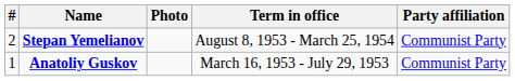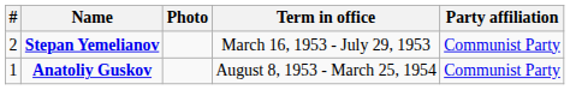Stepan Yemelianov | Term in office: August 8, 1953 - March 25, 1954 -> March 16, 1953 - July 29, 1953
Anatoliy Guskov | Term in office: March 16, 1953 - July 29, 1953 -> August 8, 1953 - March 25, 1954
